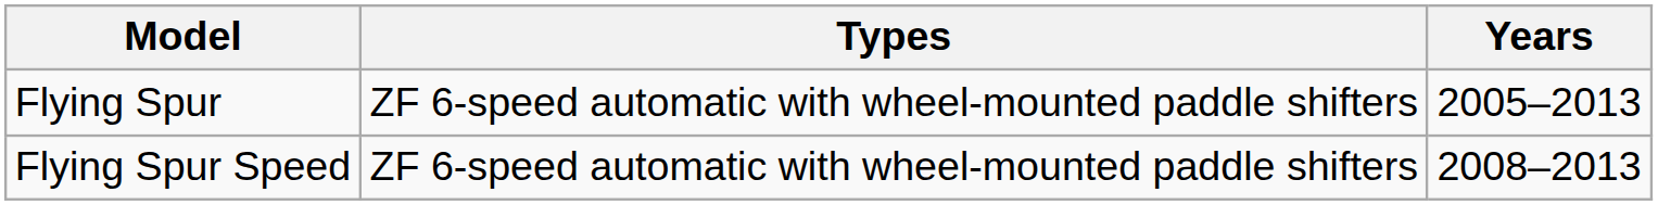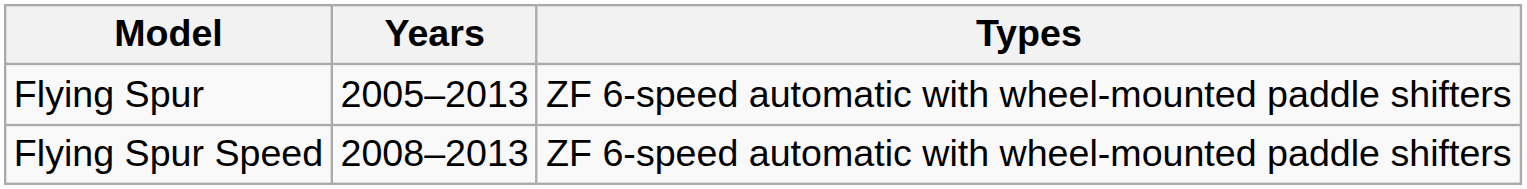columns swapped: Years <-> Types
